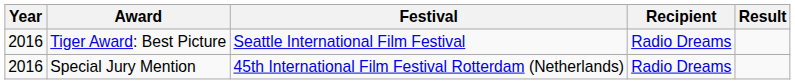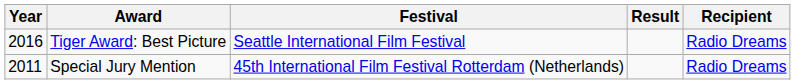columns swapped: Recipient <-> Result
Special Jury Mention | Year: 2016 -> 2011
